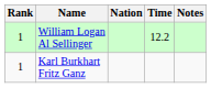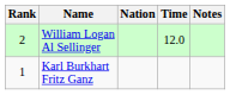William Logan Al Sellinger | Rank: 1 -> 2
William Logan Al Sellinger | Time: 12.2 -> 12.0
